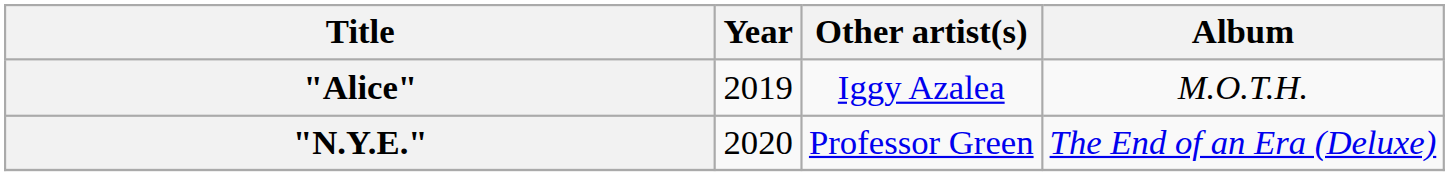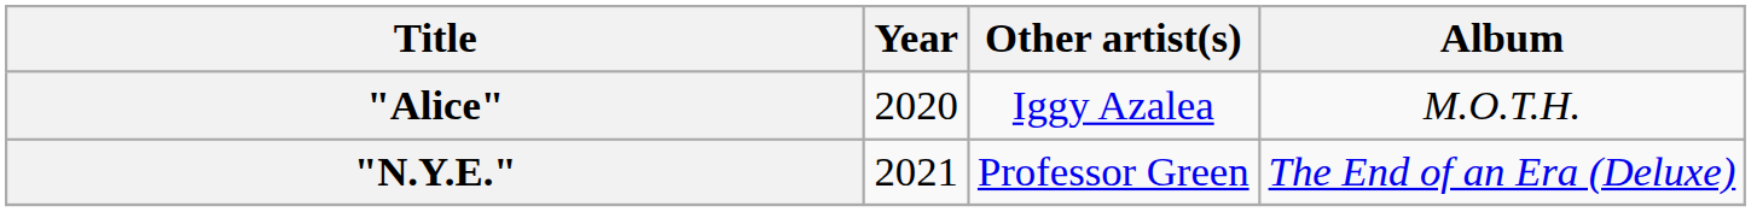"Alice" | Year: 2019 -> 2020
"N.Y.E." | Year: 2020 -> 2021
